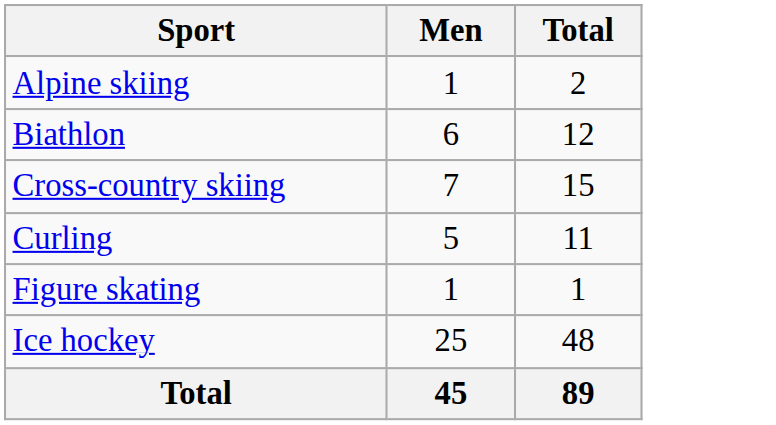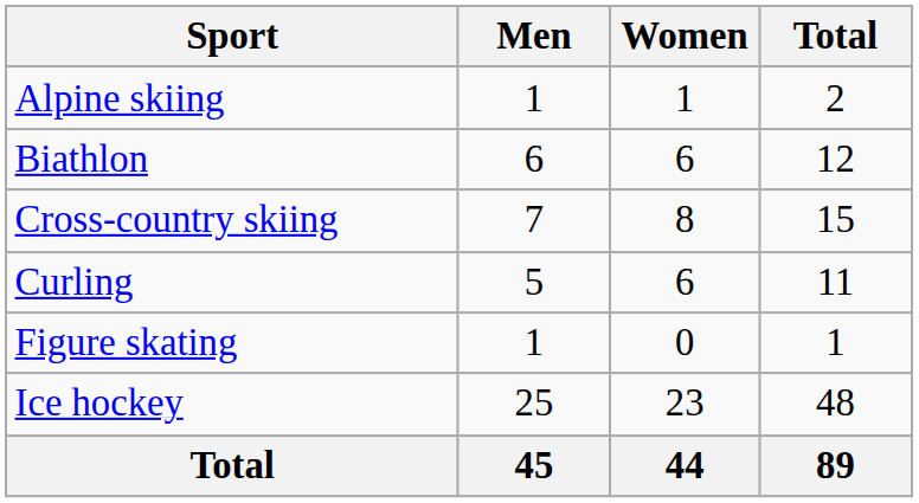+ column: Women | 1 | 6 | 8 | 6 | 0 | 23 | 44
